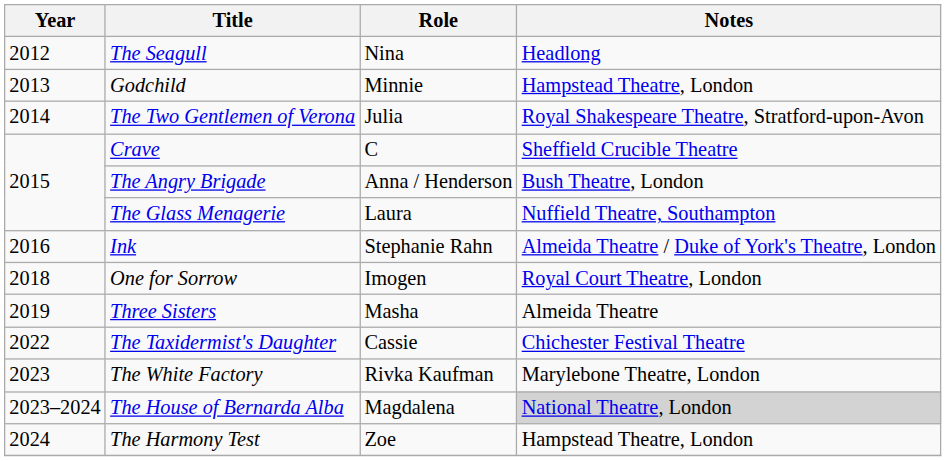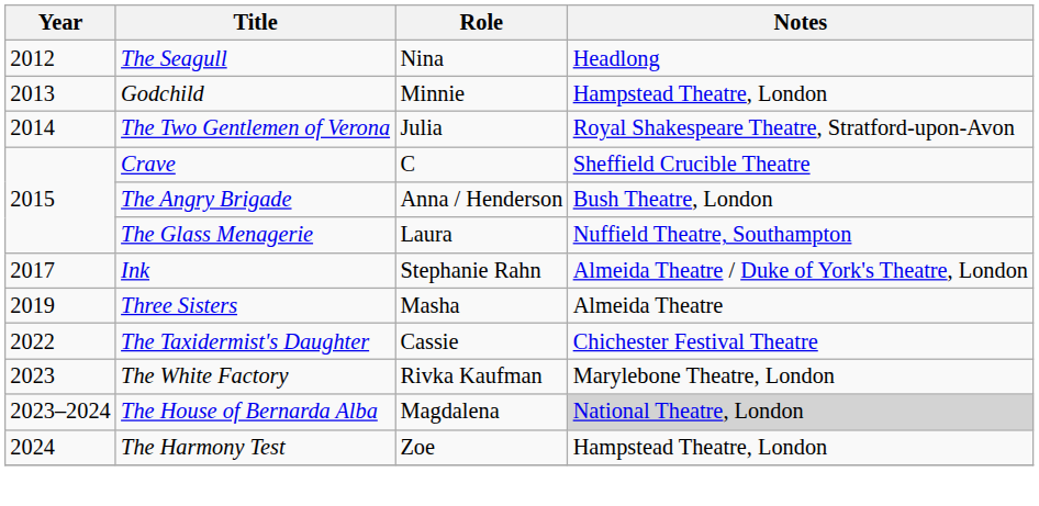Ink | Year: 2016 -> 2017
- row: 2018 | One for Sorrow | Imogen | Royal Court Theatre, London
